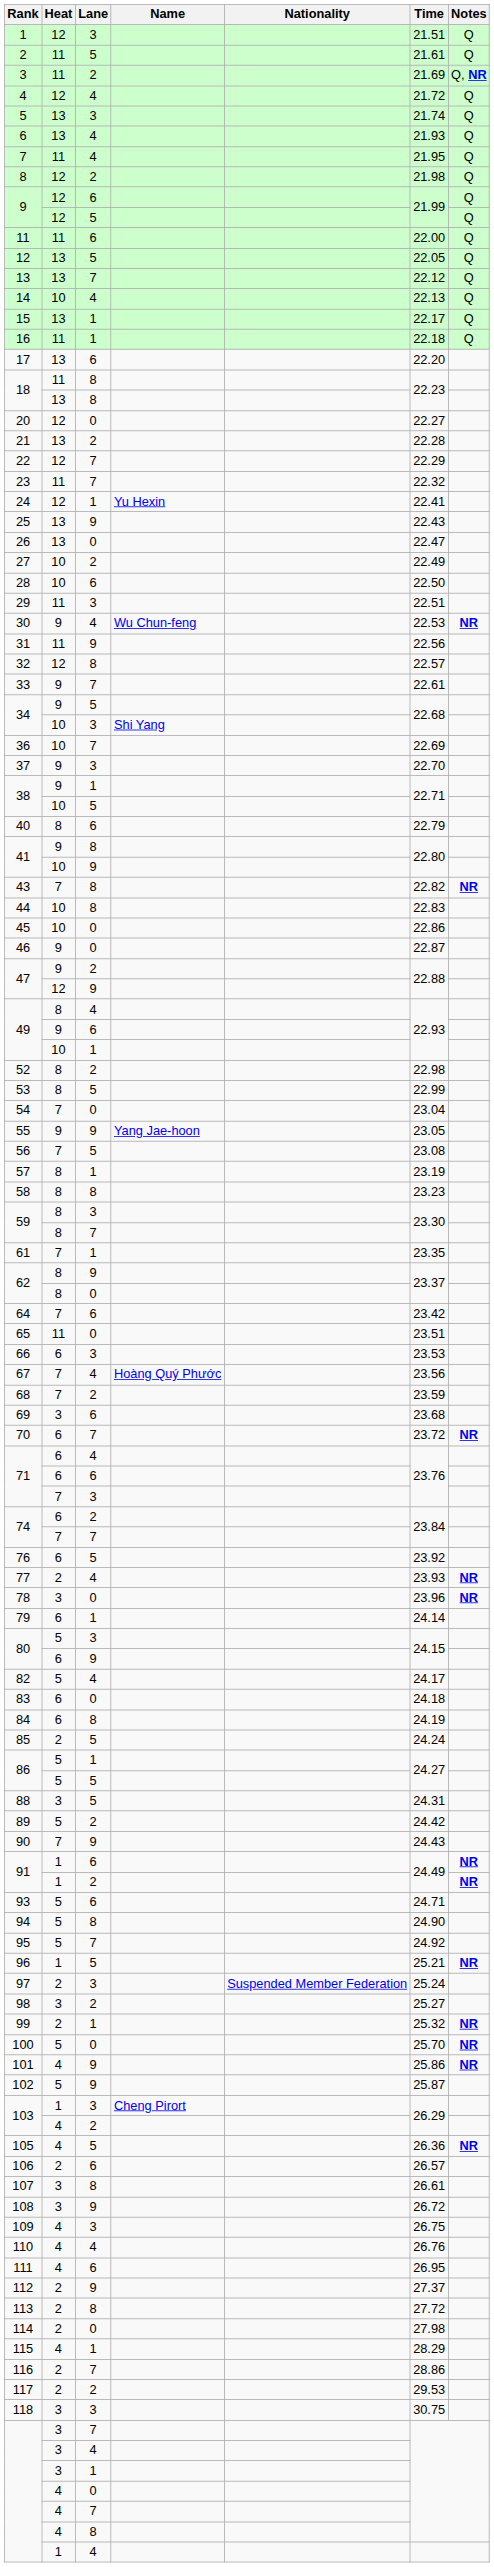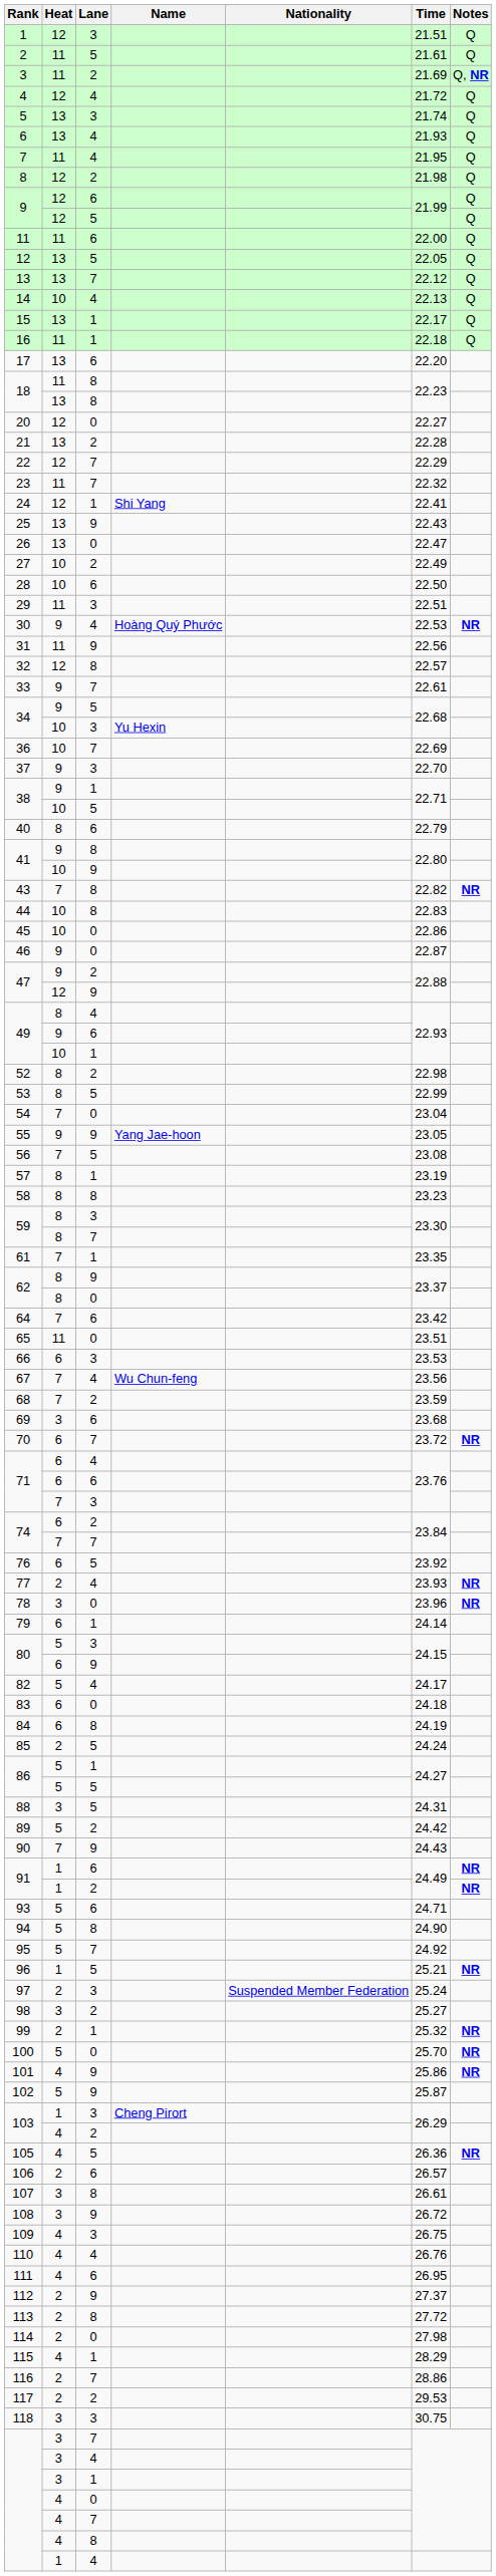24 | Name: Yu Hexin -> Shi Yang
30 | Name: Wu Chun-feng -> Hoàng Quý Phước
34 / 3 | Name: Shi Yang -> Yu Hexin
67 | Name: Hoàng Quý Phước -> Wu Chun-feng
